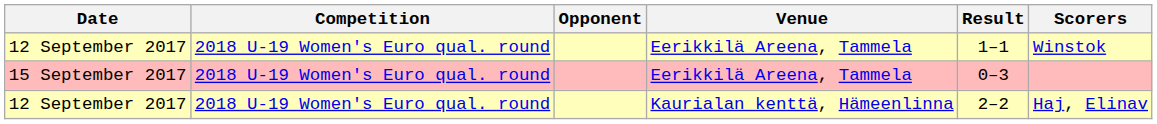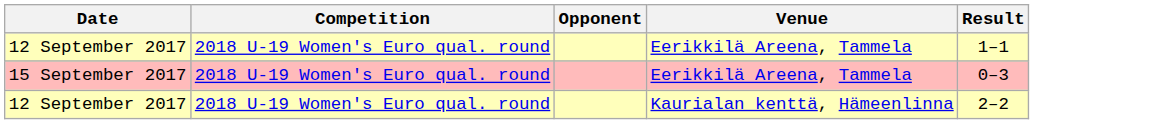- column: Scorers | Winstok | Haj, Elinav
